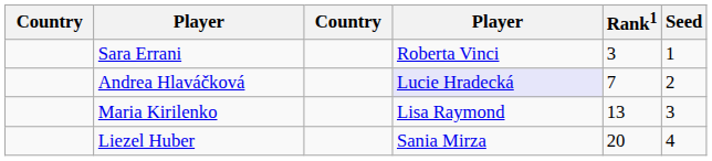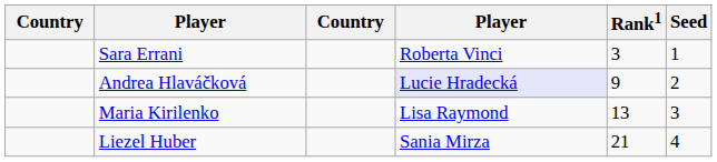Andrea Hlaváčková | Rank1: 7 -> 9
Liezel Huber | Rank1: 20 -> 21
